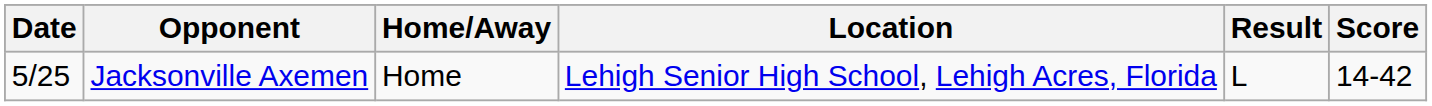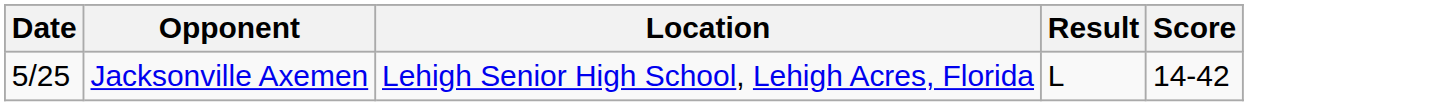- column: Home/Away | Home
